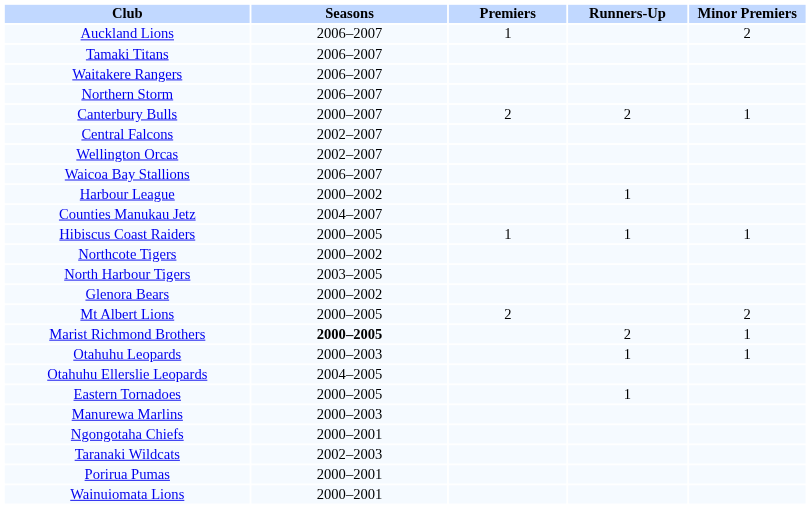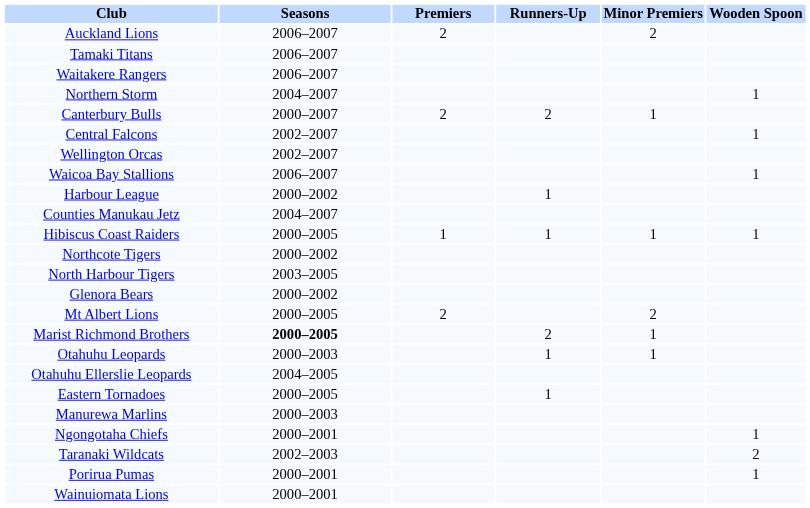+ column: Wooden Spoon | 1 | 1 | 1 | 1 | 1 | 2 | 1
Auckland Lions | Premiers: 1 -> 2
Northern Storm | Seasons: 2006–2007 -> 2004–2007
